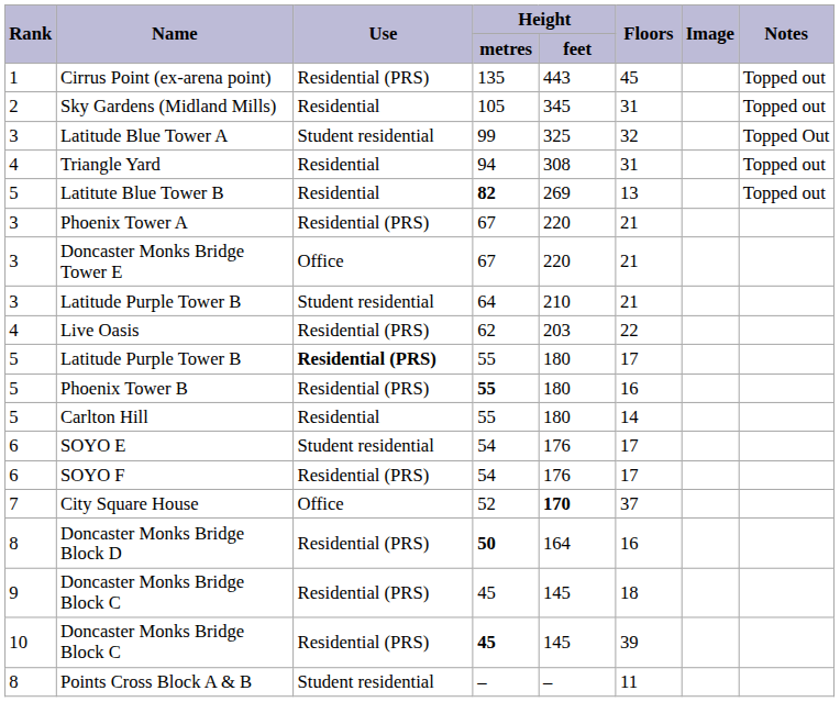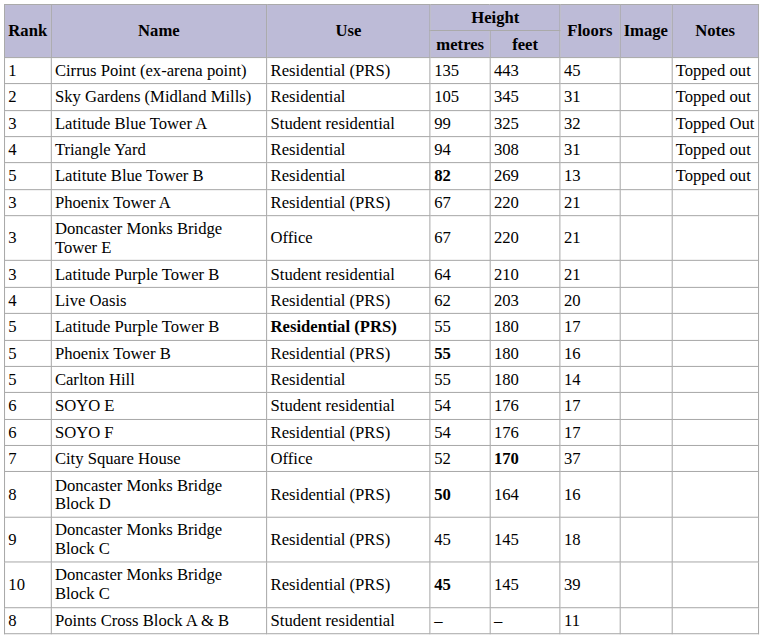Live Oasis | column 6: 22 -> 20
